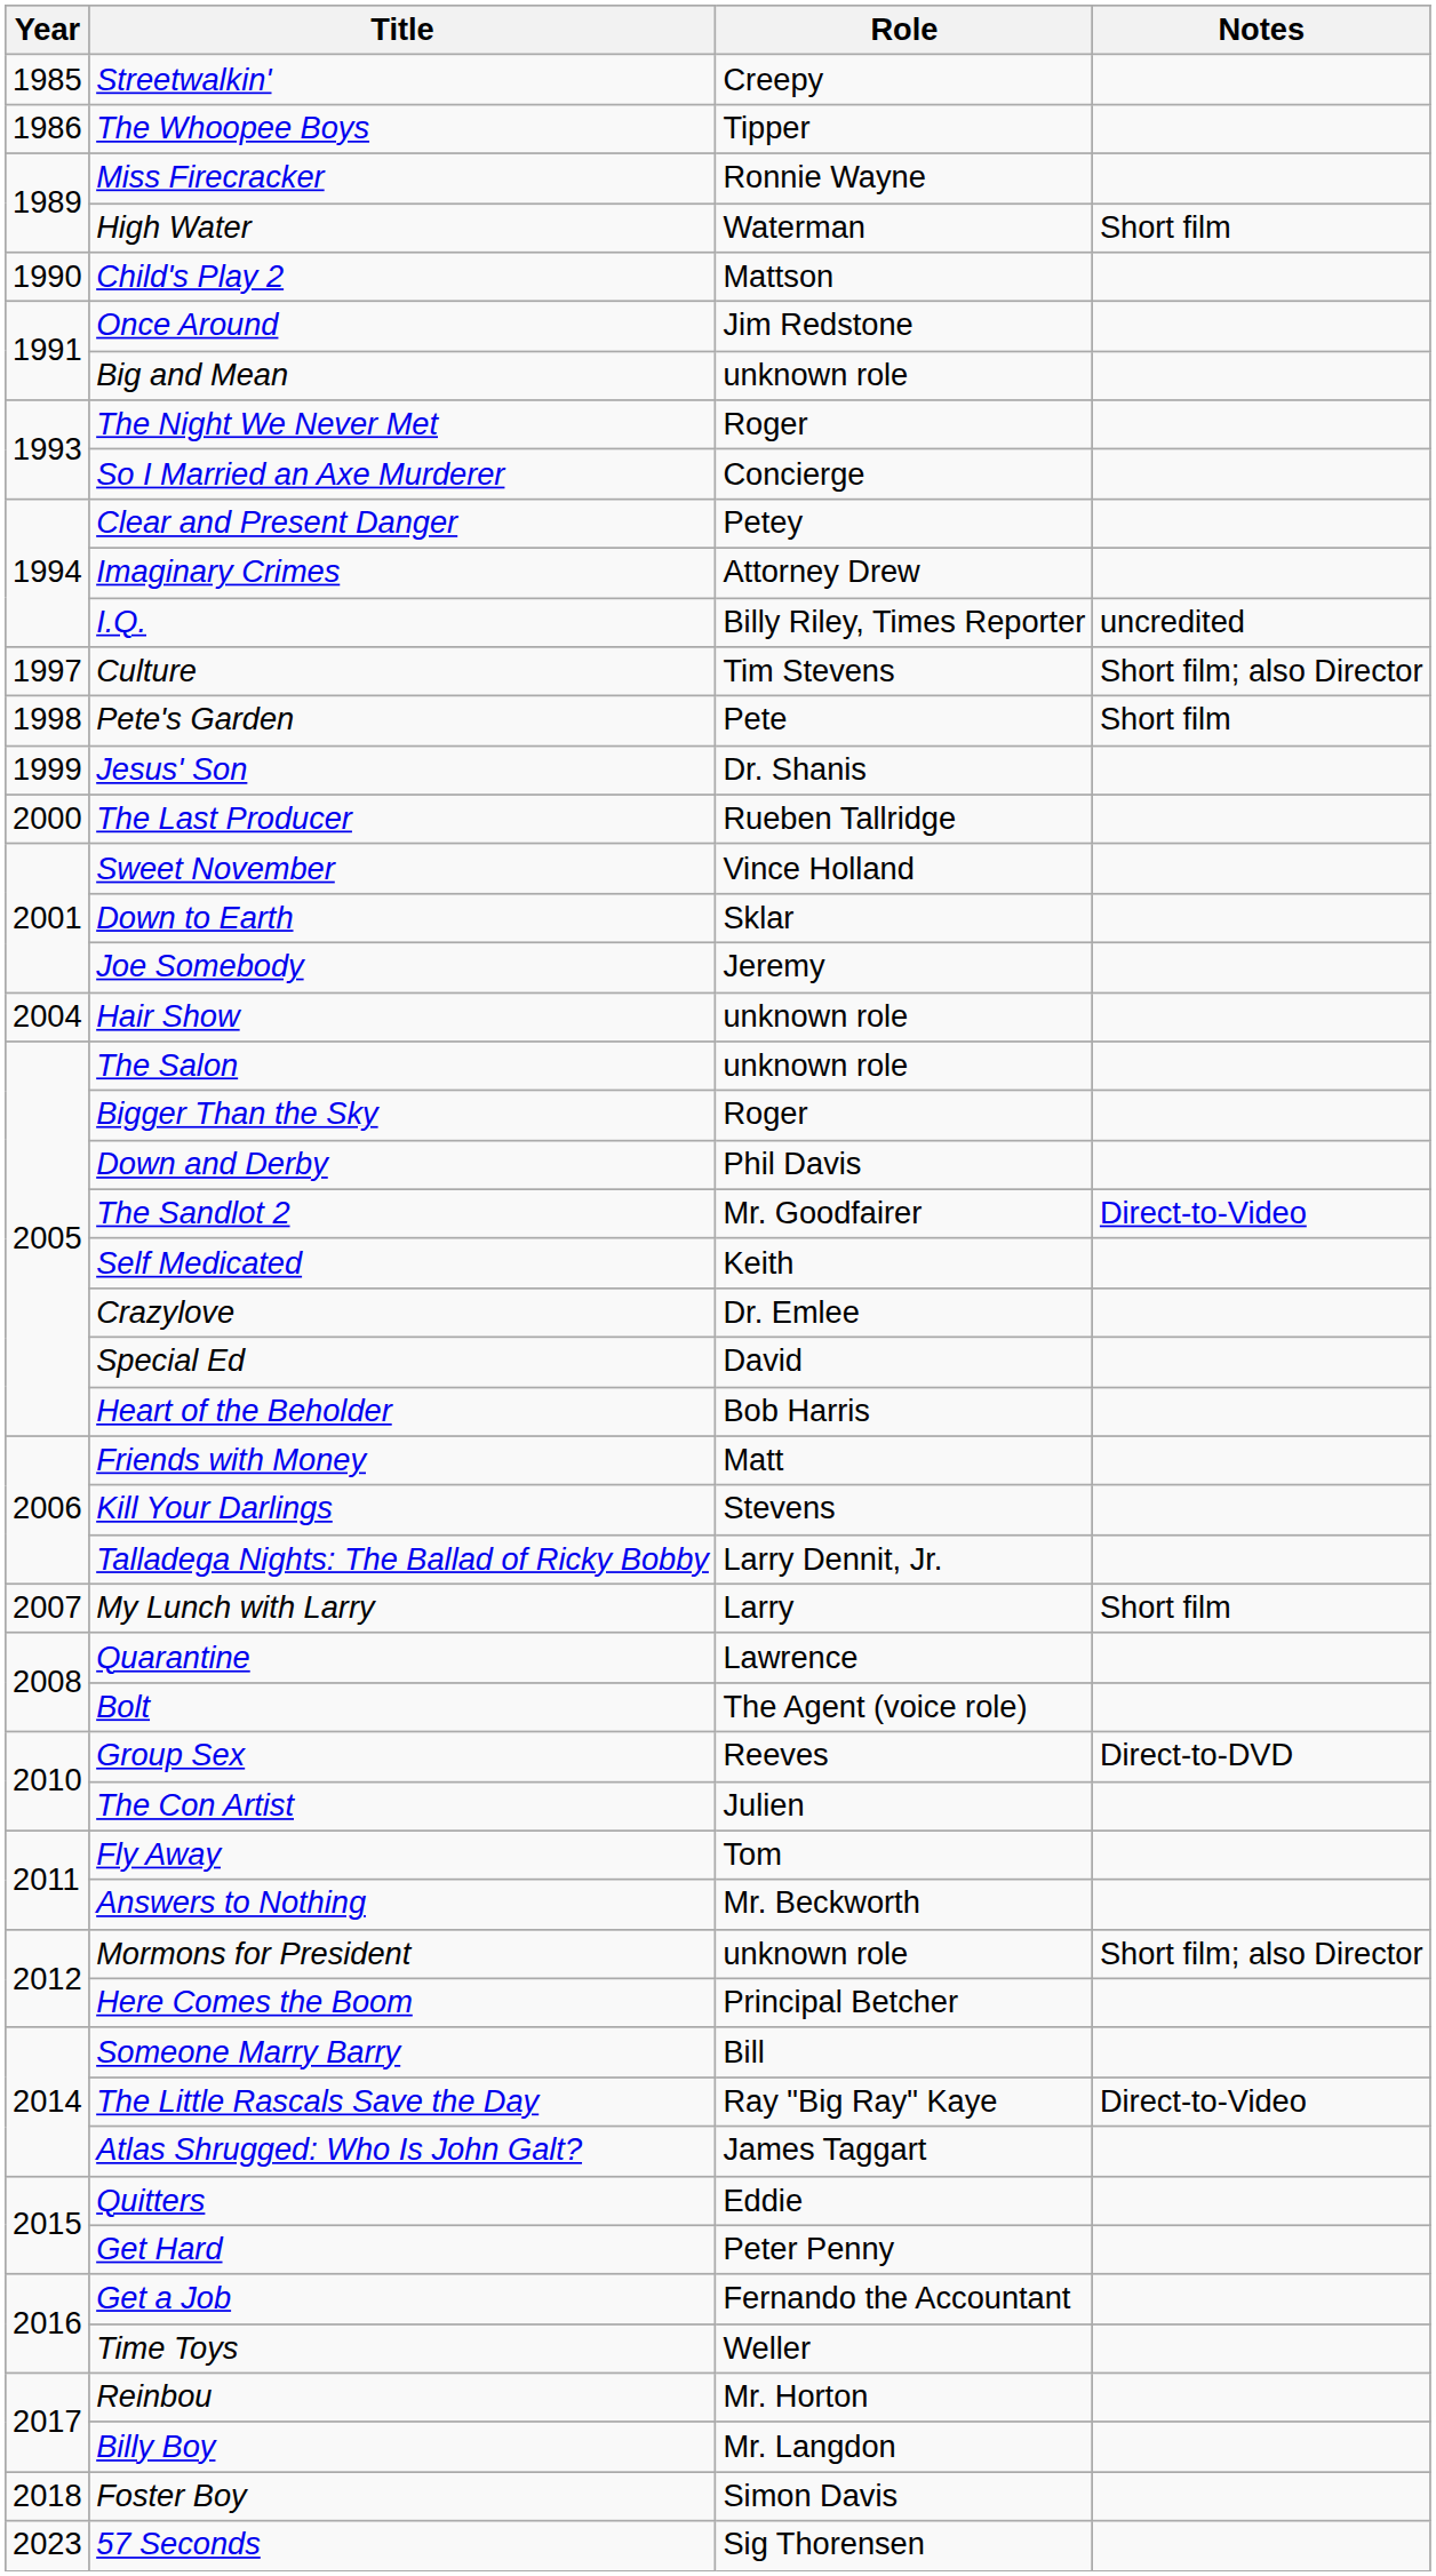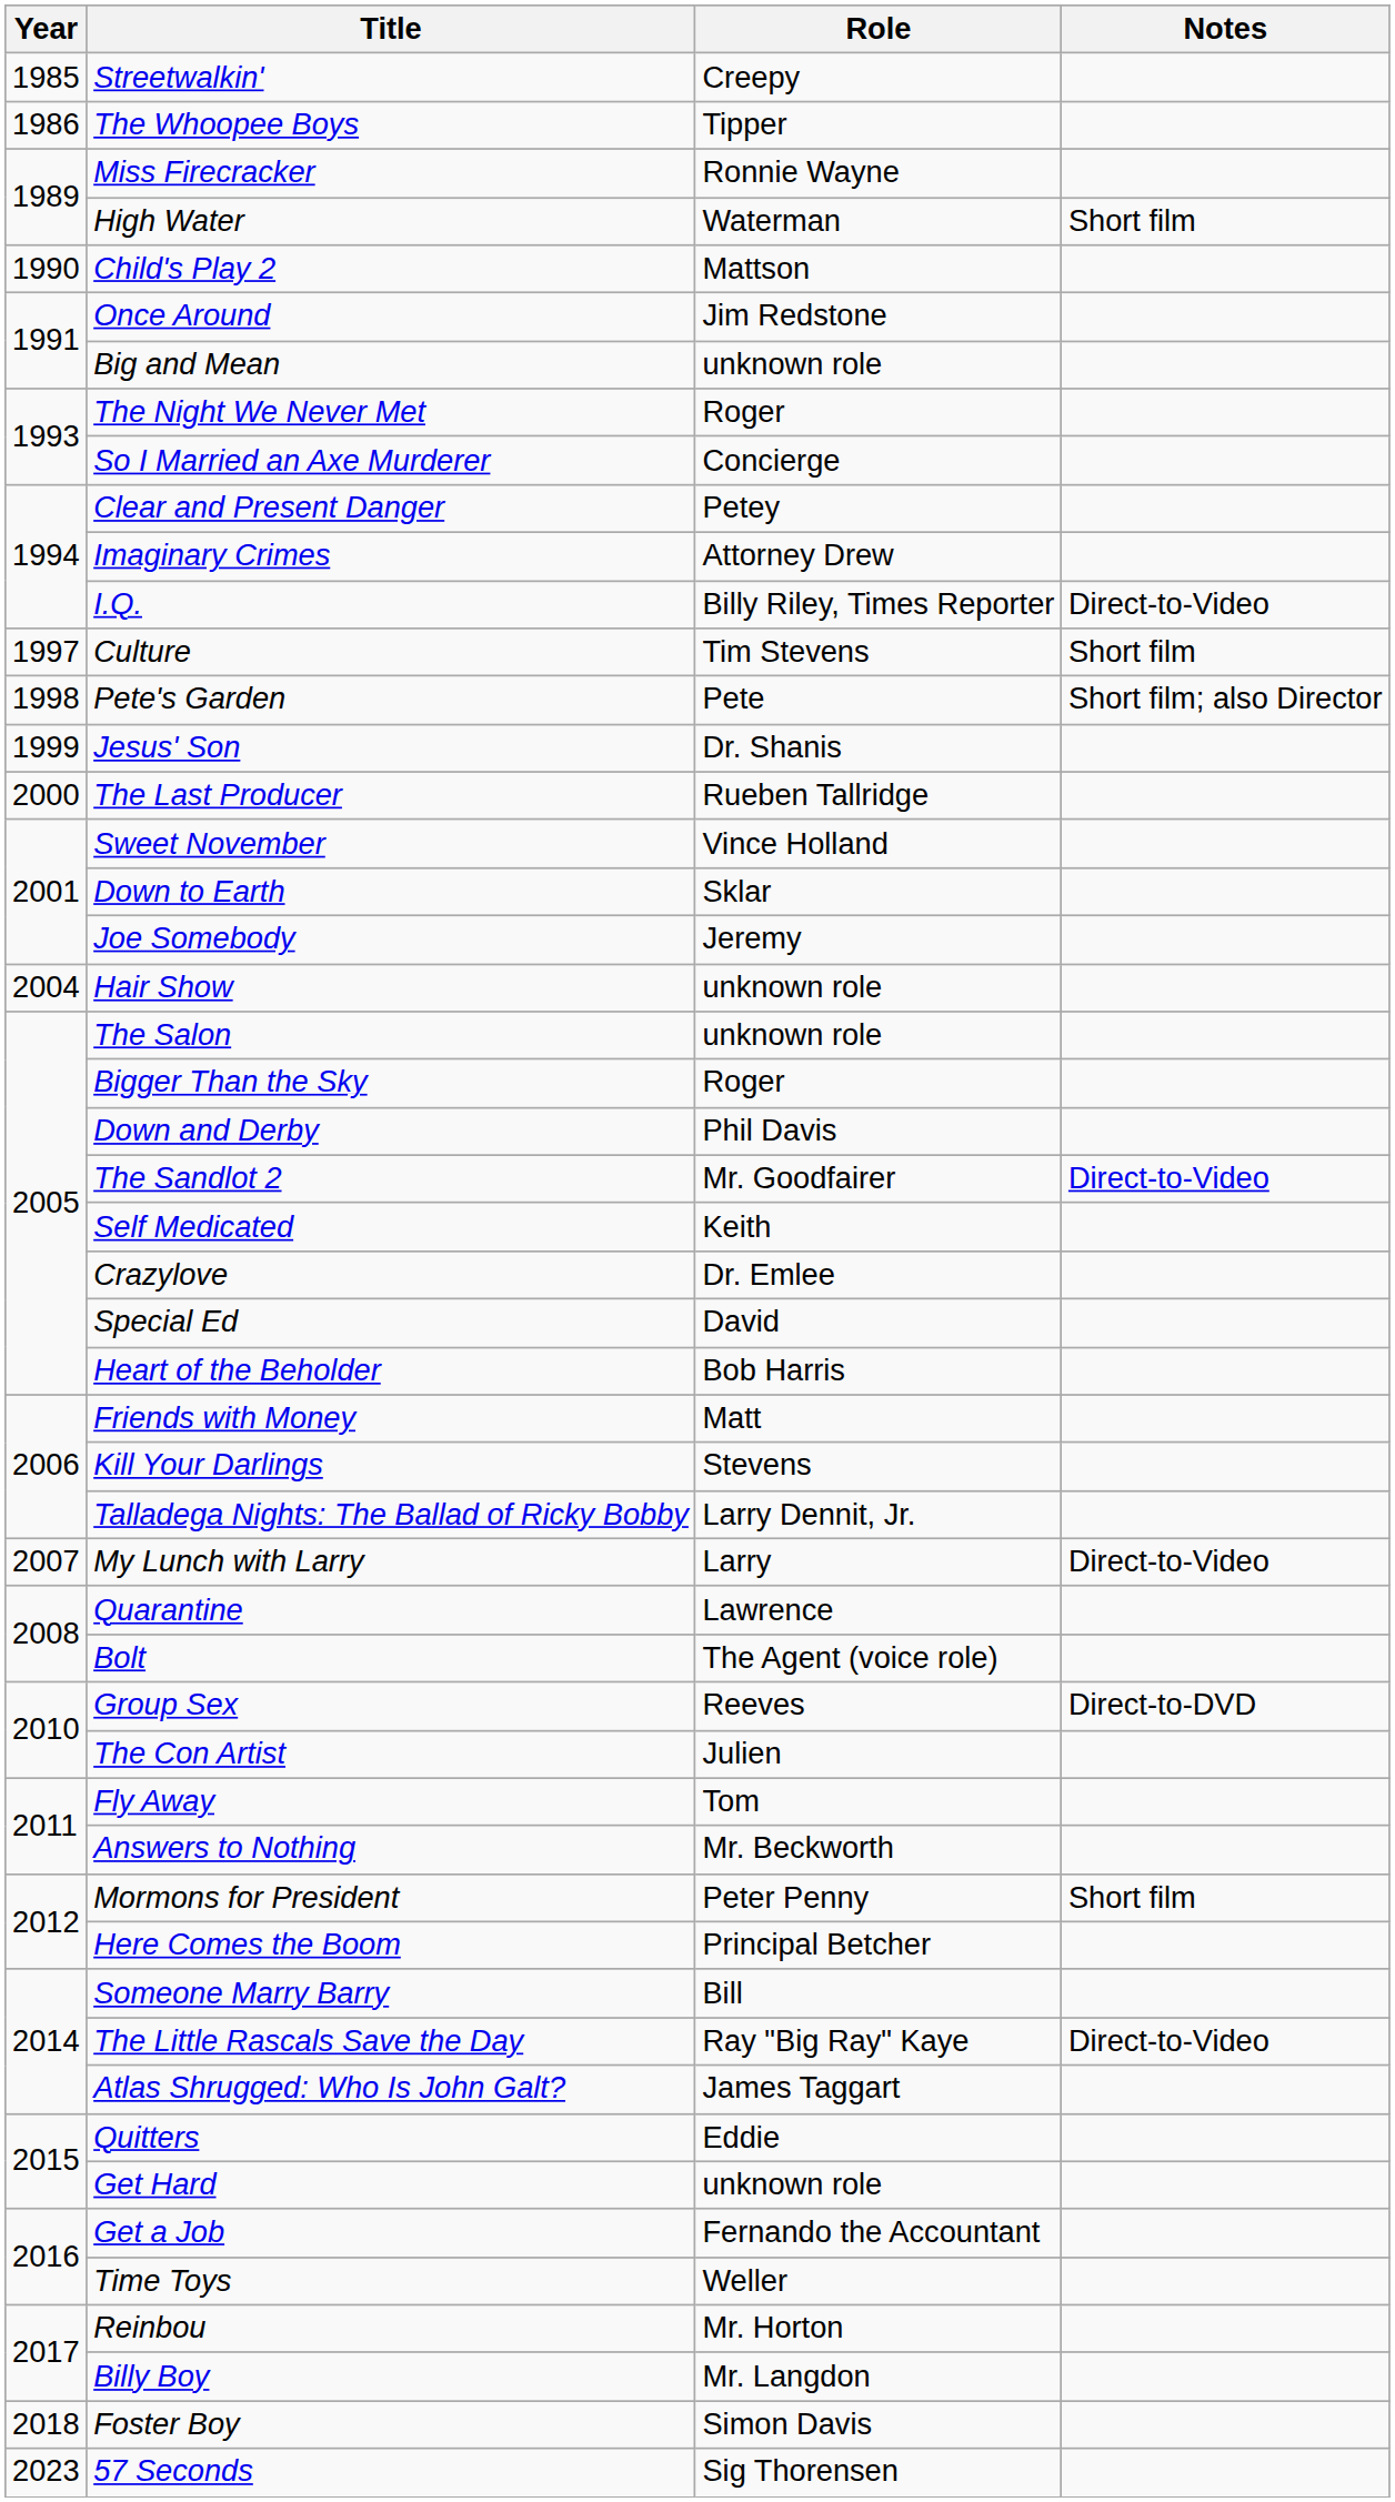I.Q. | Notes: uncredited -> Direct-to-Video
Culture | Notes: Short film; also Director -> Short film
Pete's Garden | Notes: Short film -> Short film; also Director
My Lunch with Larry | Notes: Short film -> Direct-to-Video
Mormons for President | Role: unknown role -> Peter Penny
Mormons for President | Notes: Short film; also Director -> Short film
Get Hard | Role: Peter Penny -> unknown role
